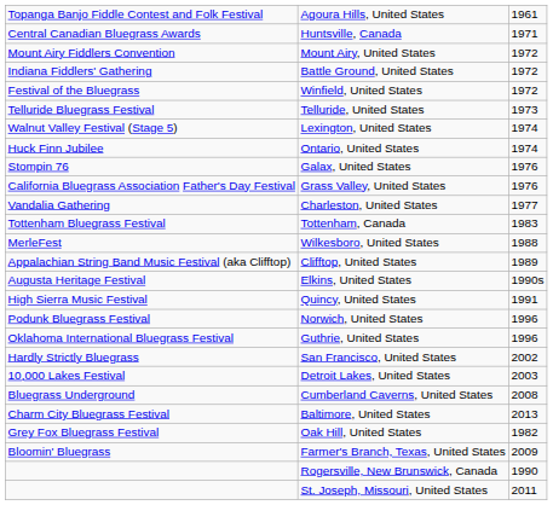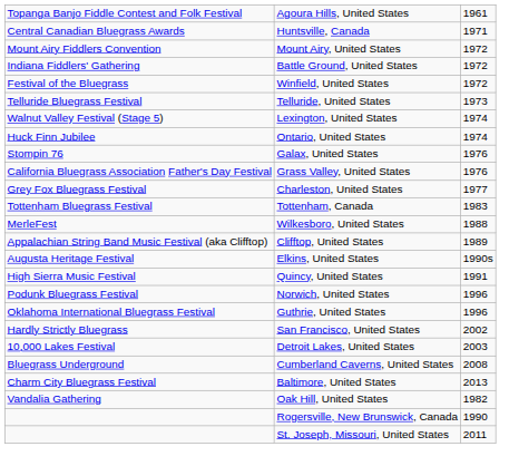Charleston, United States | column 1: Vandalia Gathering -> Grey Fox Bluegrass Festival
Oak Hill, United States | column 1: Grey Fox Bluegrass Festival -> Vandalia Gathering
- row: Bloomin' Bluegrass | Farmer's Branch, Texas, United States | 2009
